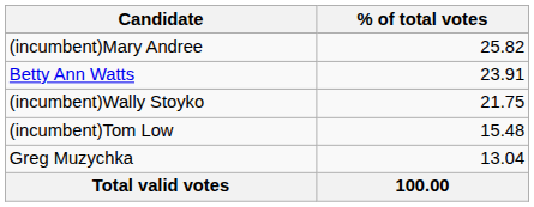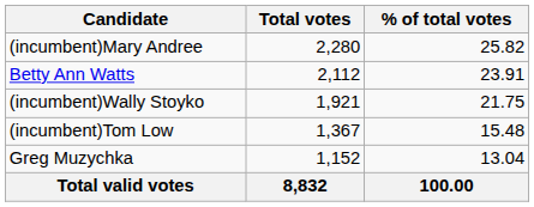+ column: Total votes | 2,280 | 2,112 | 1,921 | 1,367 | 1,152 | 8,832
